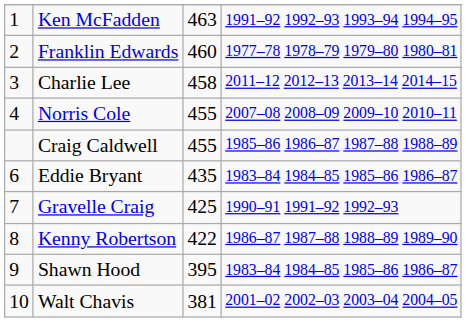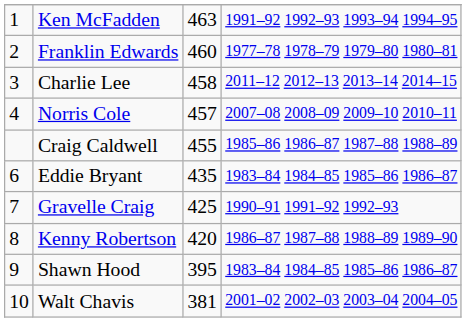Norris Cole | column 3: 455 -> 457
Kenny Robertson | column 3: 422 -> 420
